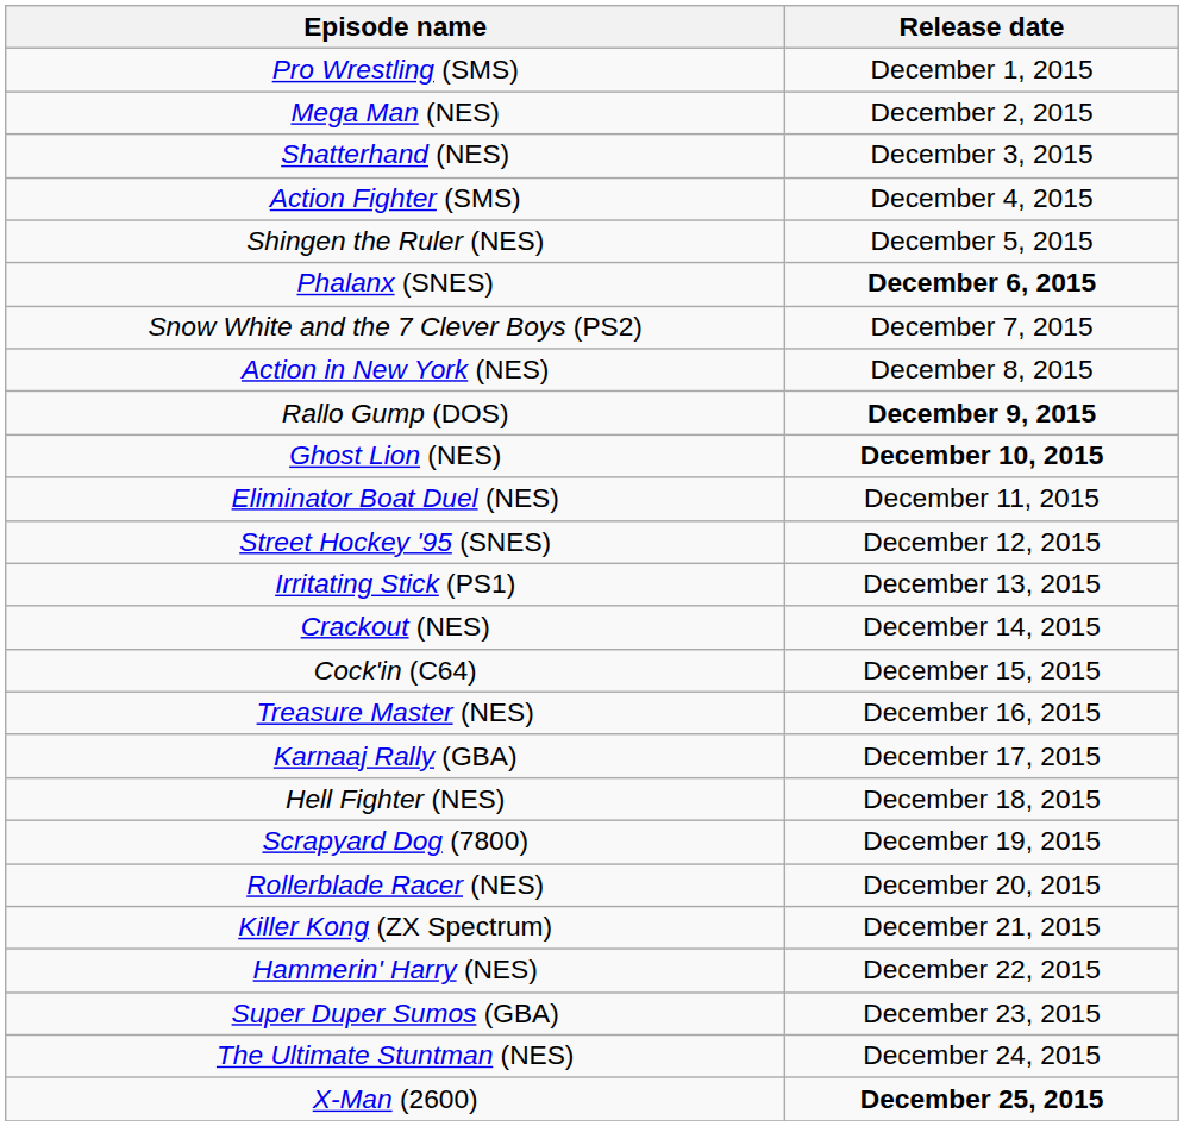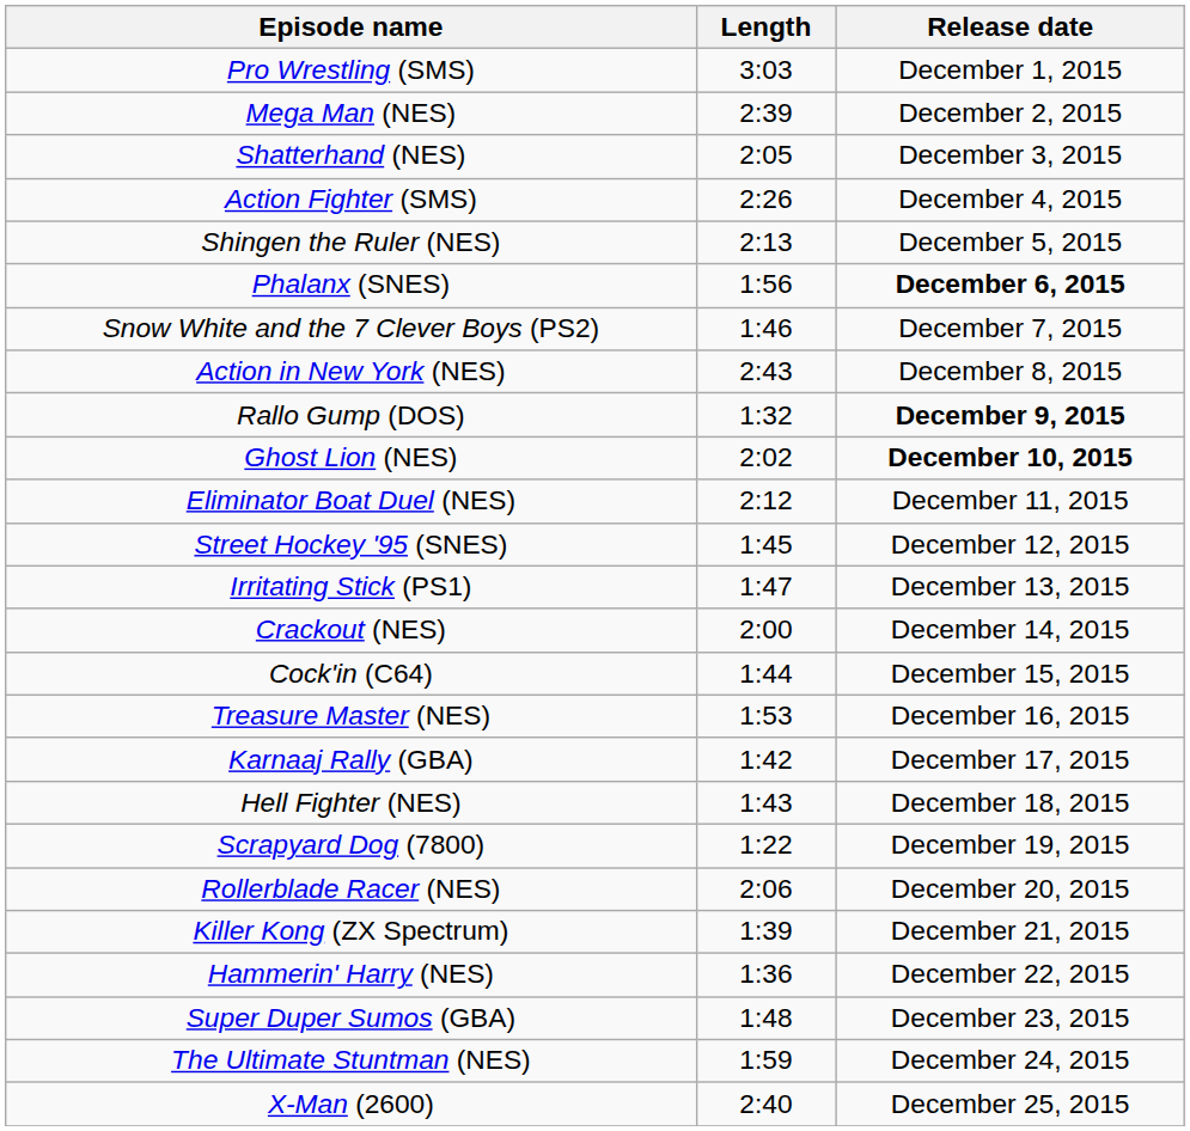+ column: Length | 3:03 | 2:39 | 2:05 | 2:26 | 2:13 | 1:56 | 1:46 | 2:43 | 1:32 | 2:02 | 2:12 | 1:45 | 1:47 | 2:00 | 1:44 | 1:53 | 1:42 | 1:43 | 1:22 | 2:06 | 1:39 | 1:36 | 1:48 | 1:59 | 2:40
X-Man (2600) | Release date: bold -> normal
